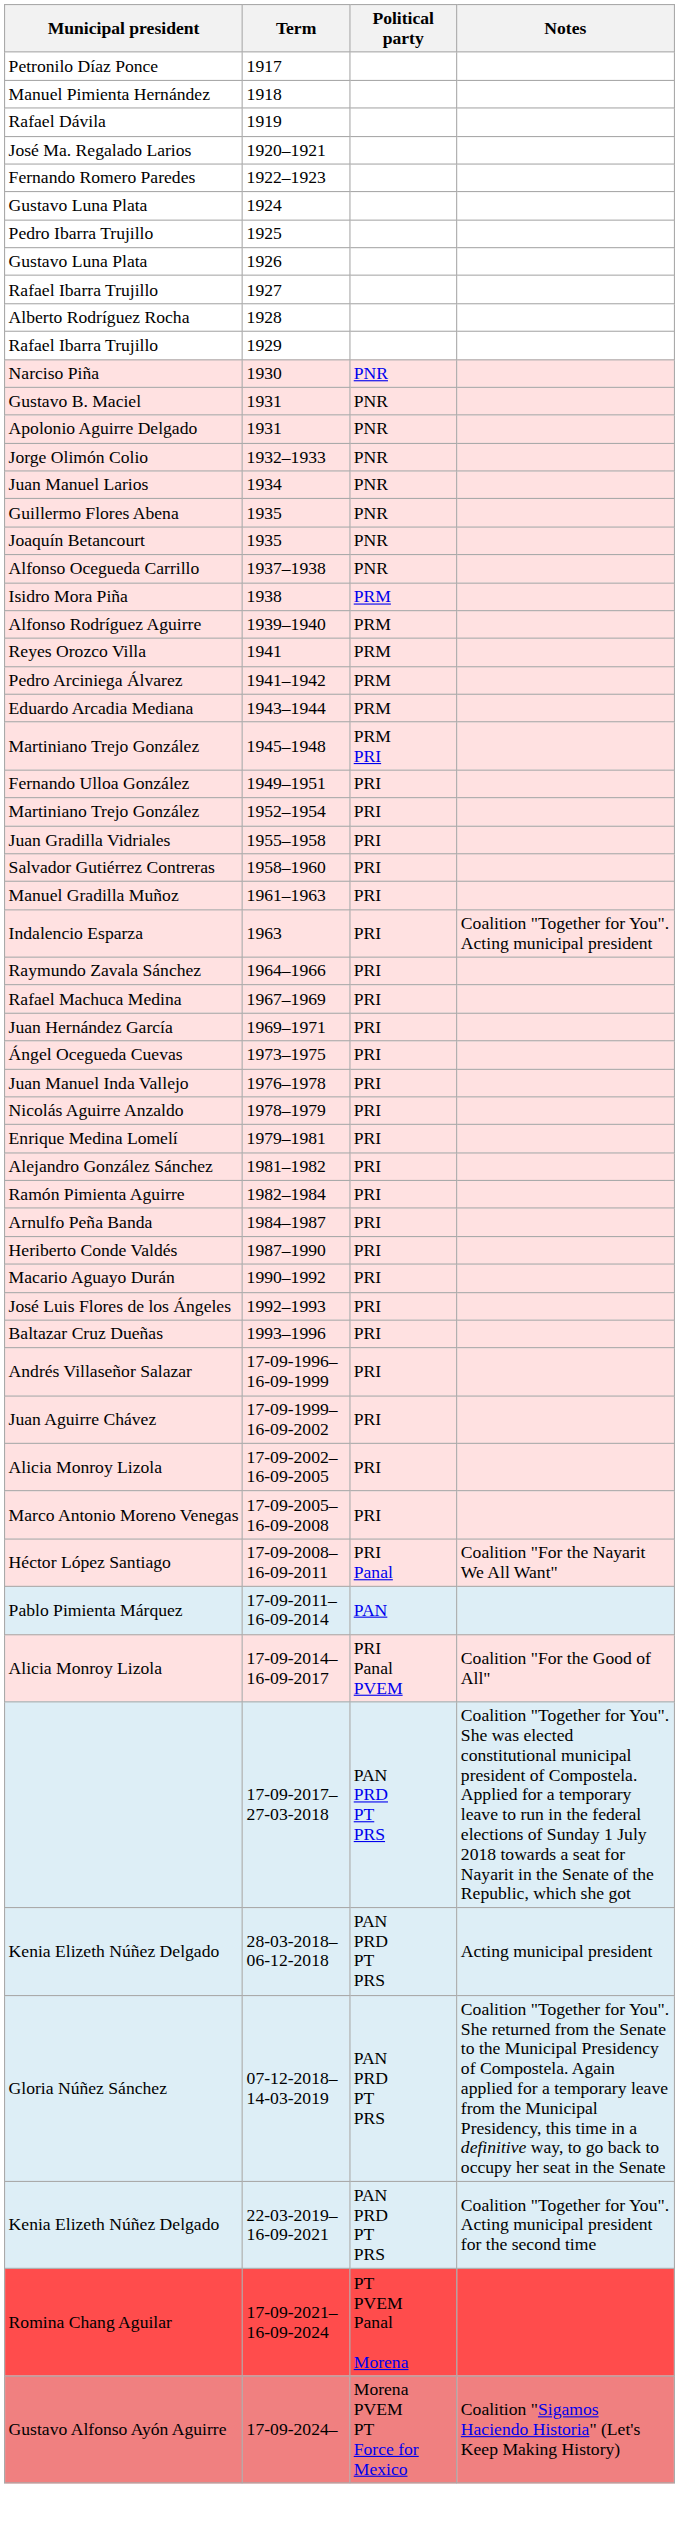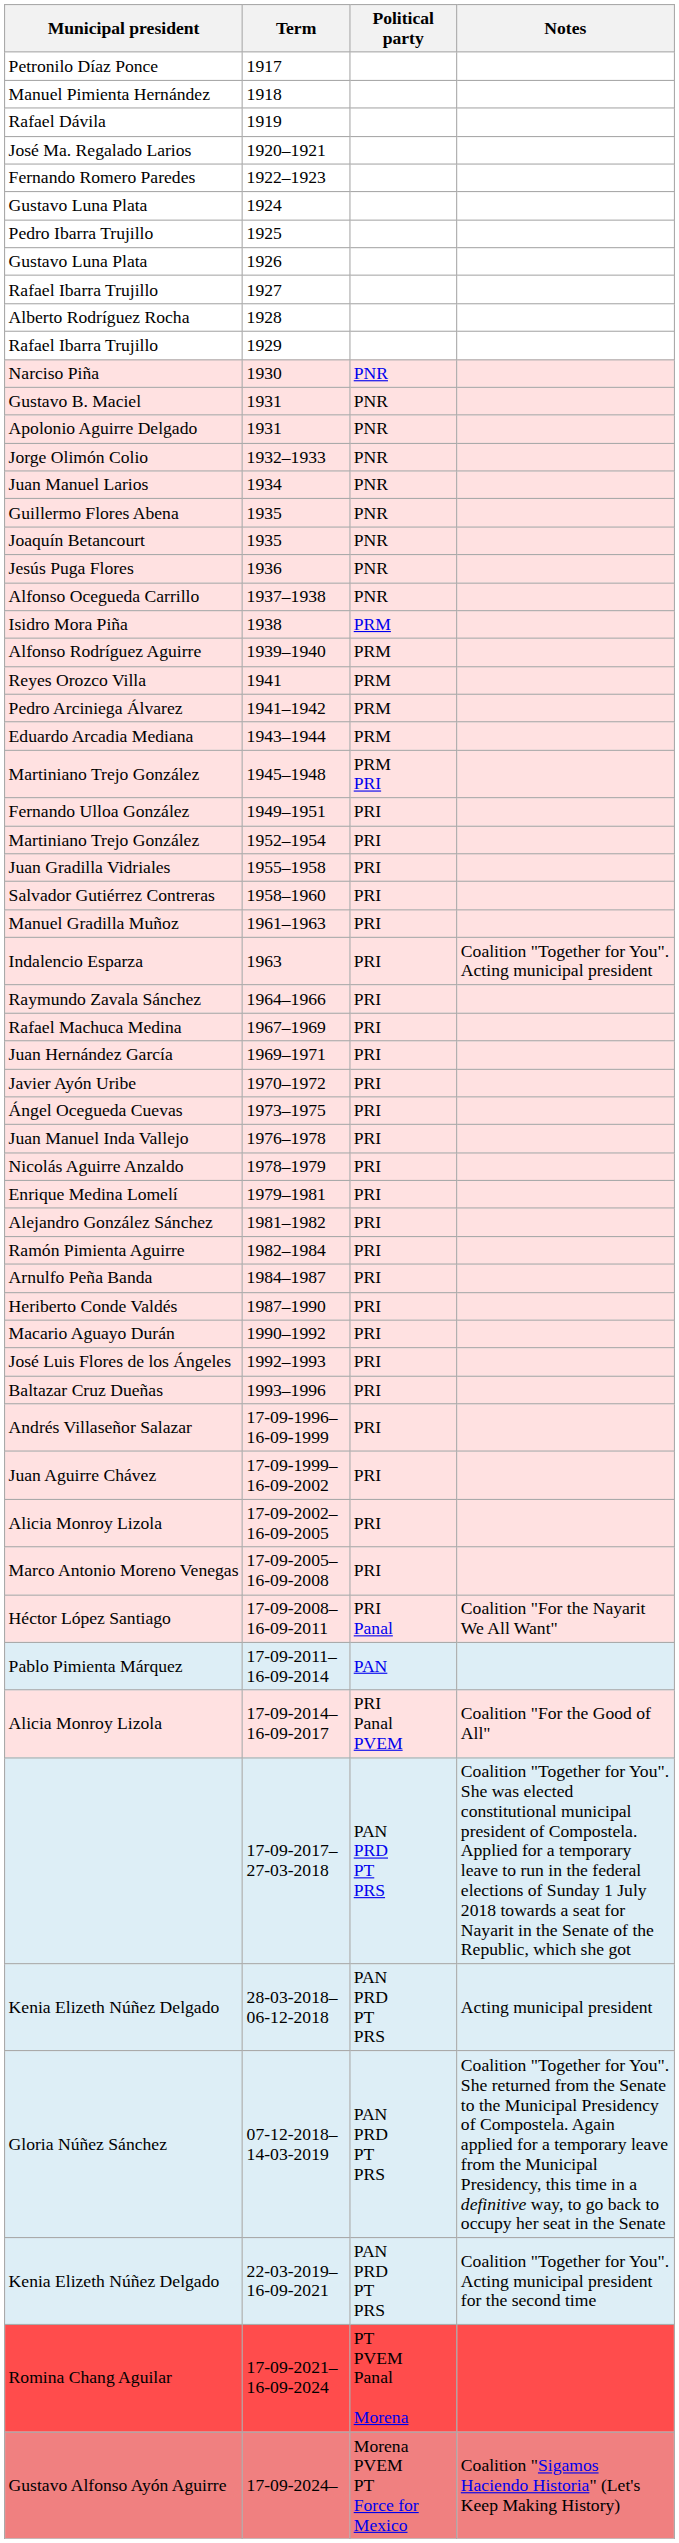+ row: Jesús Puga Flores | 1936 | PNR
+ row: Javier Ayón Uribe | 1970–1972 | PRI
